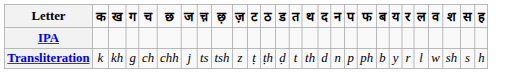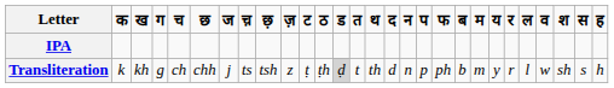+ column: म | m
Transliteration | ड: no background -> lightgrey background
